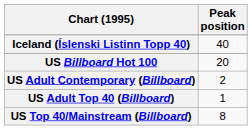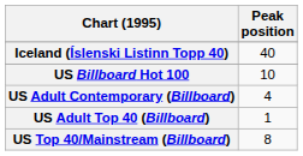US Billboard Hot 100 | Peak position: 20 -> 10
US Adult Contemporary (Billboard) | Peak position: 2 -> 4
